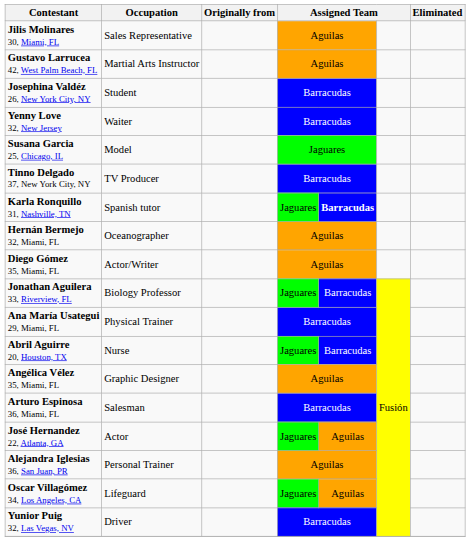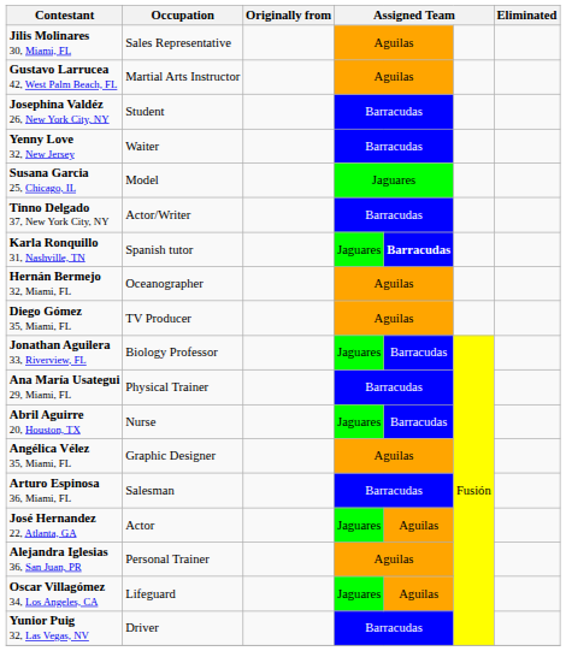Tinno Delgado 37, New York City, NY | Occupation: TV Producer -> Actor/Writer
Diego Gómez 35, Miami, FL | Occupation: Actor/Writer -> TV Producer
